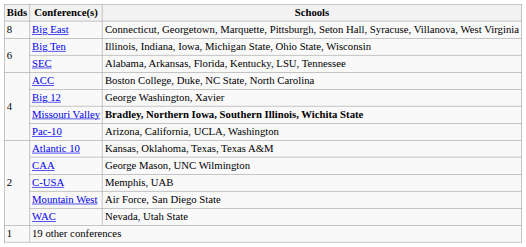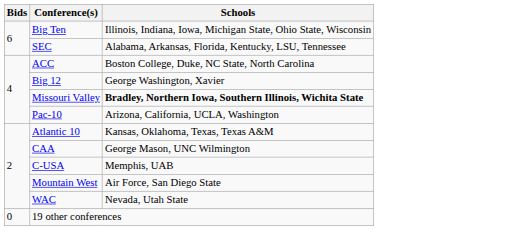- row: 8 | Big East | Connecticut, Georgetown, Marquette, Pittsburgh, Seton Hall, Syracuse, Villanova, West Virginia
19 other conferences | Bids: 1 -> 0
